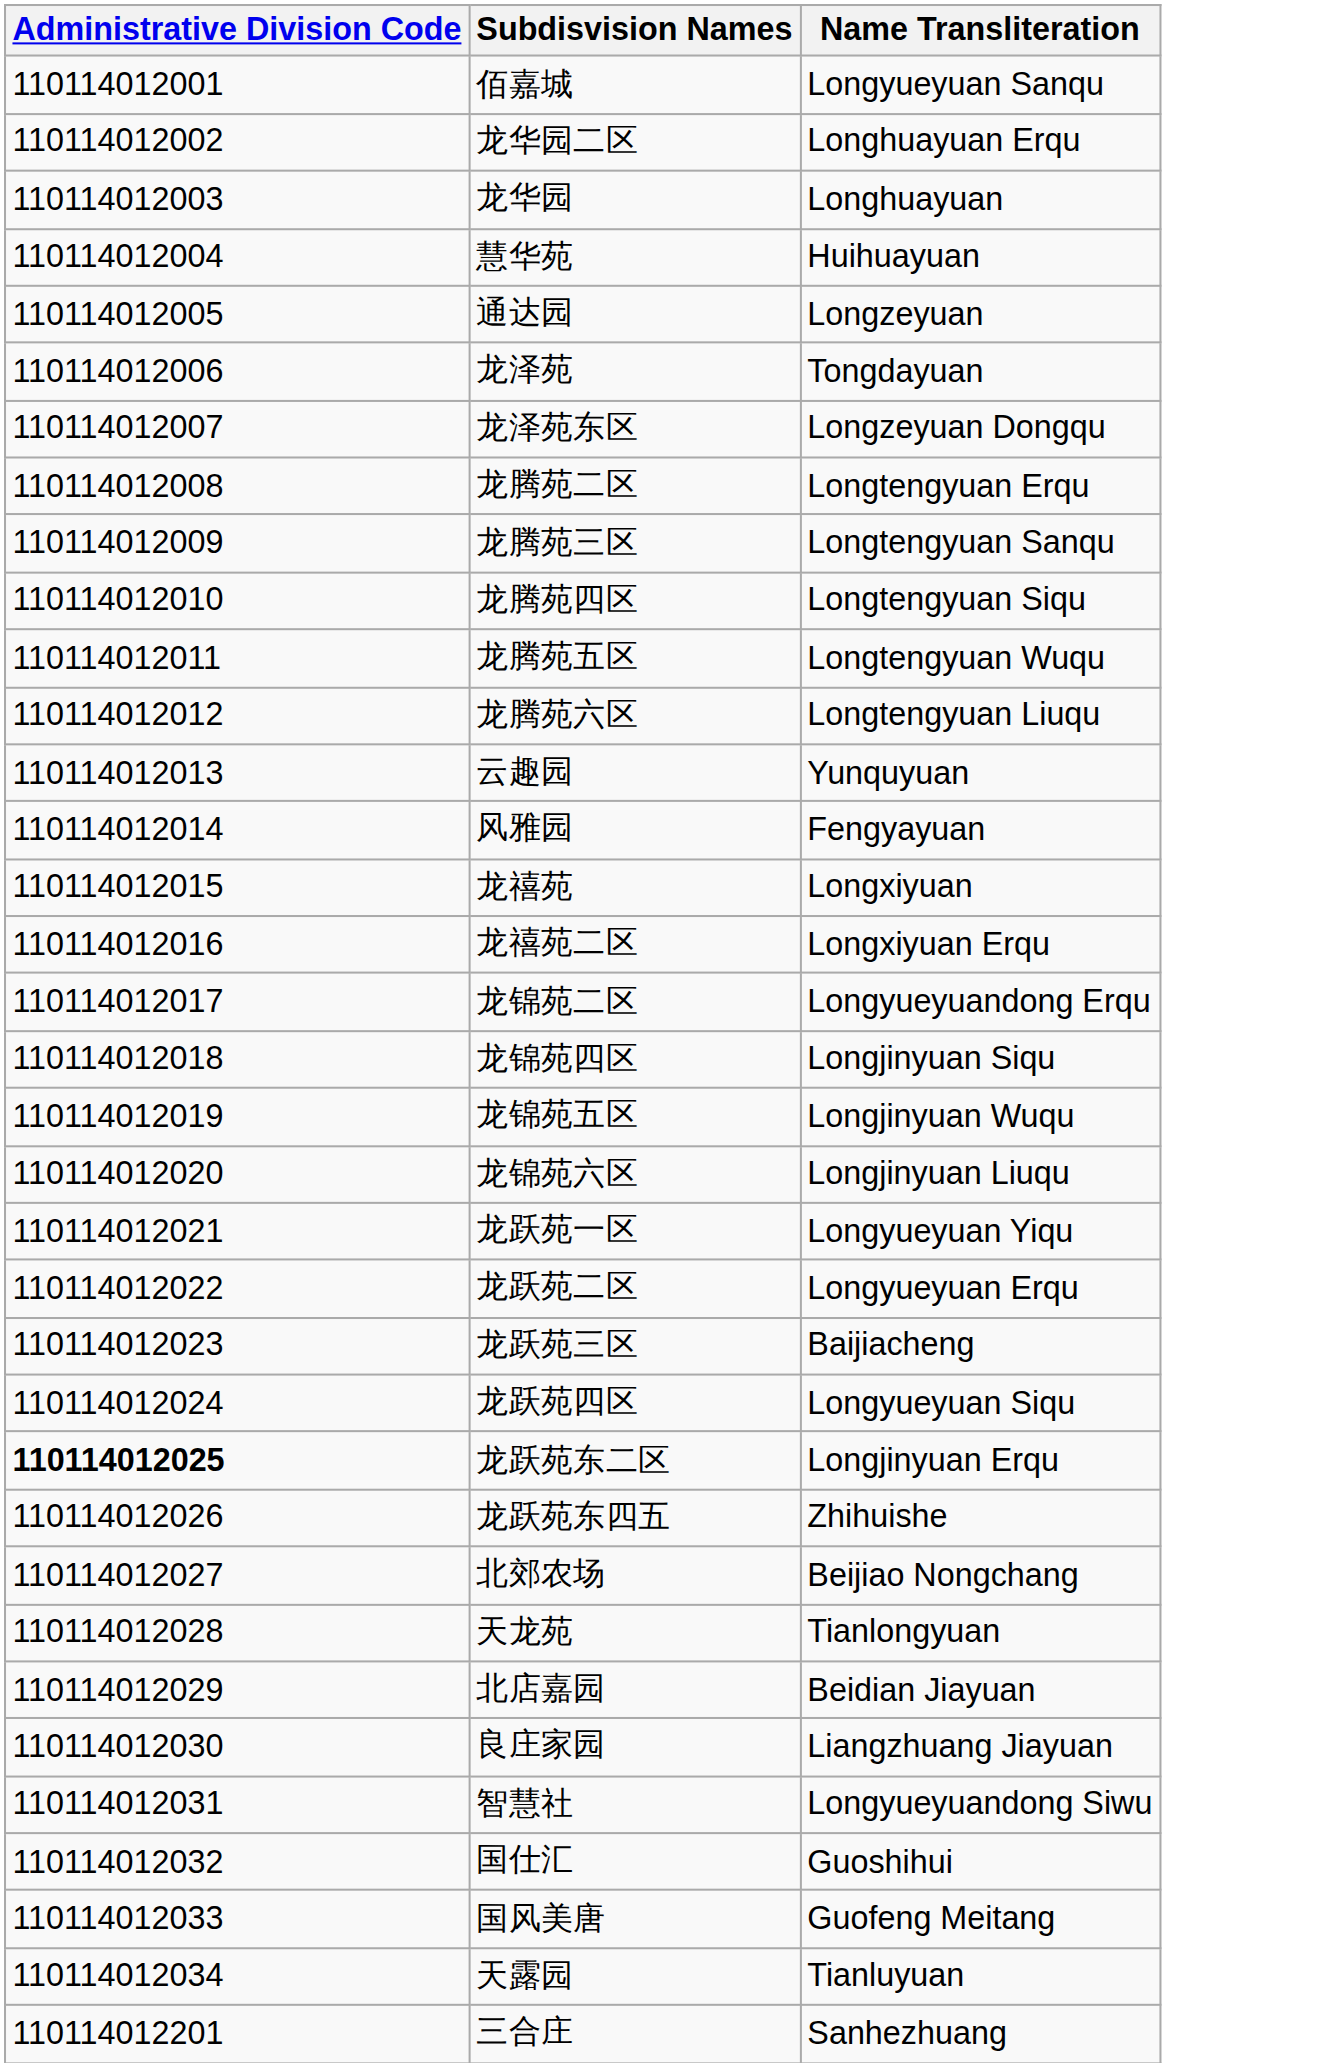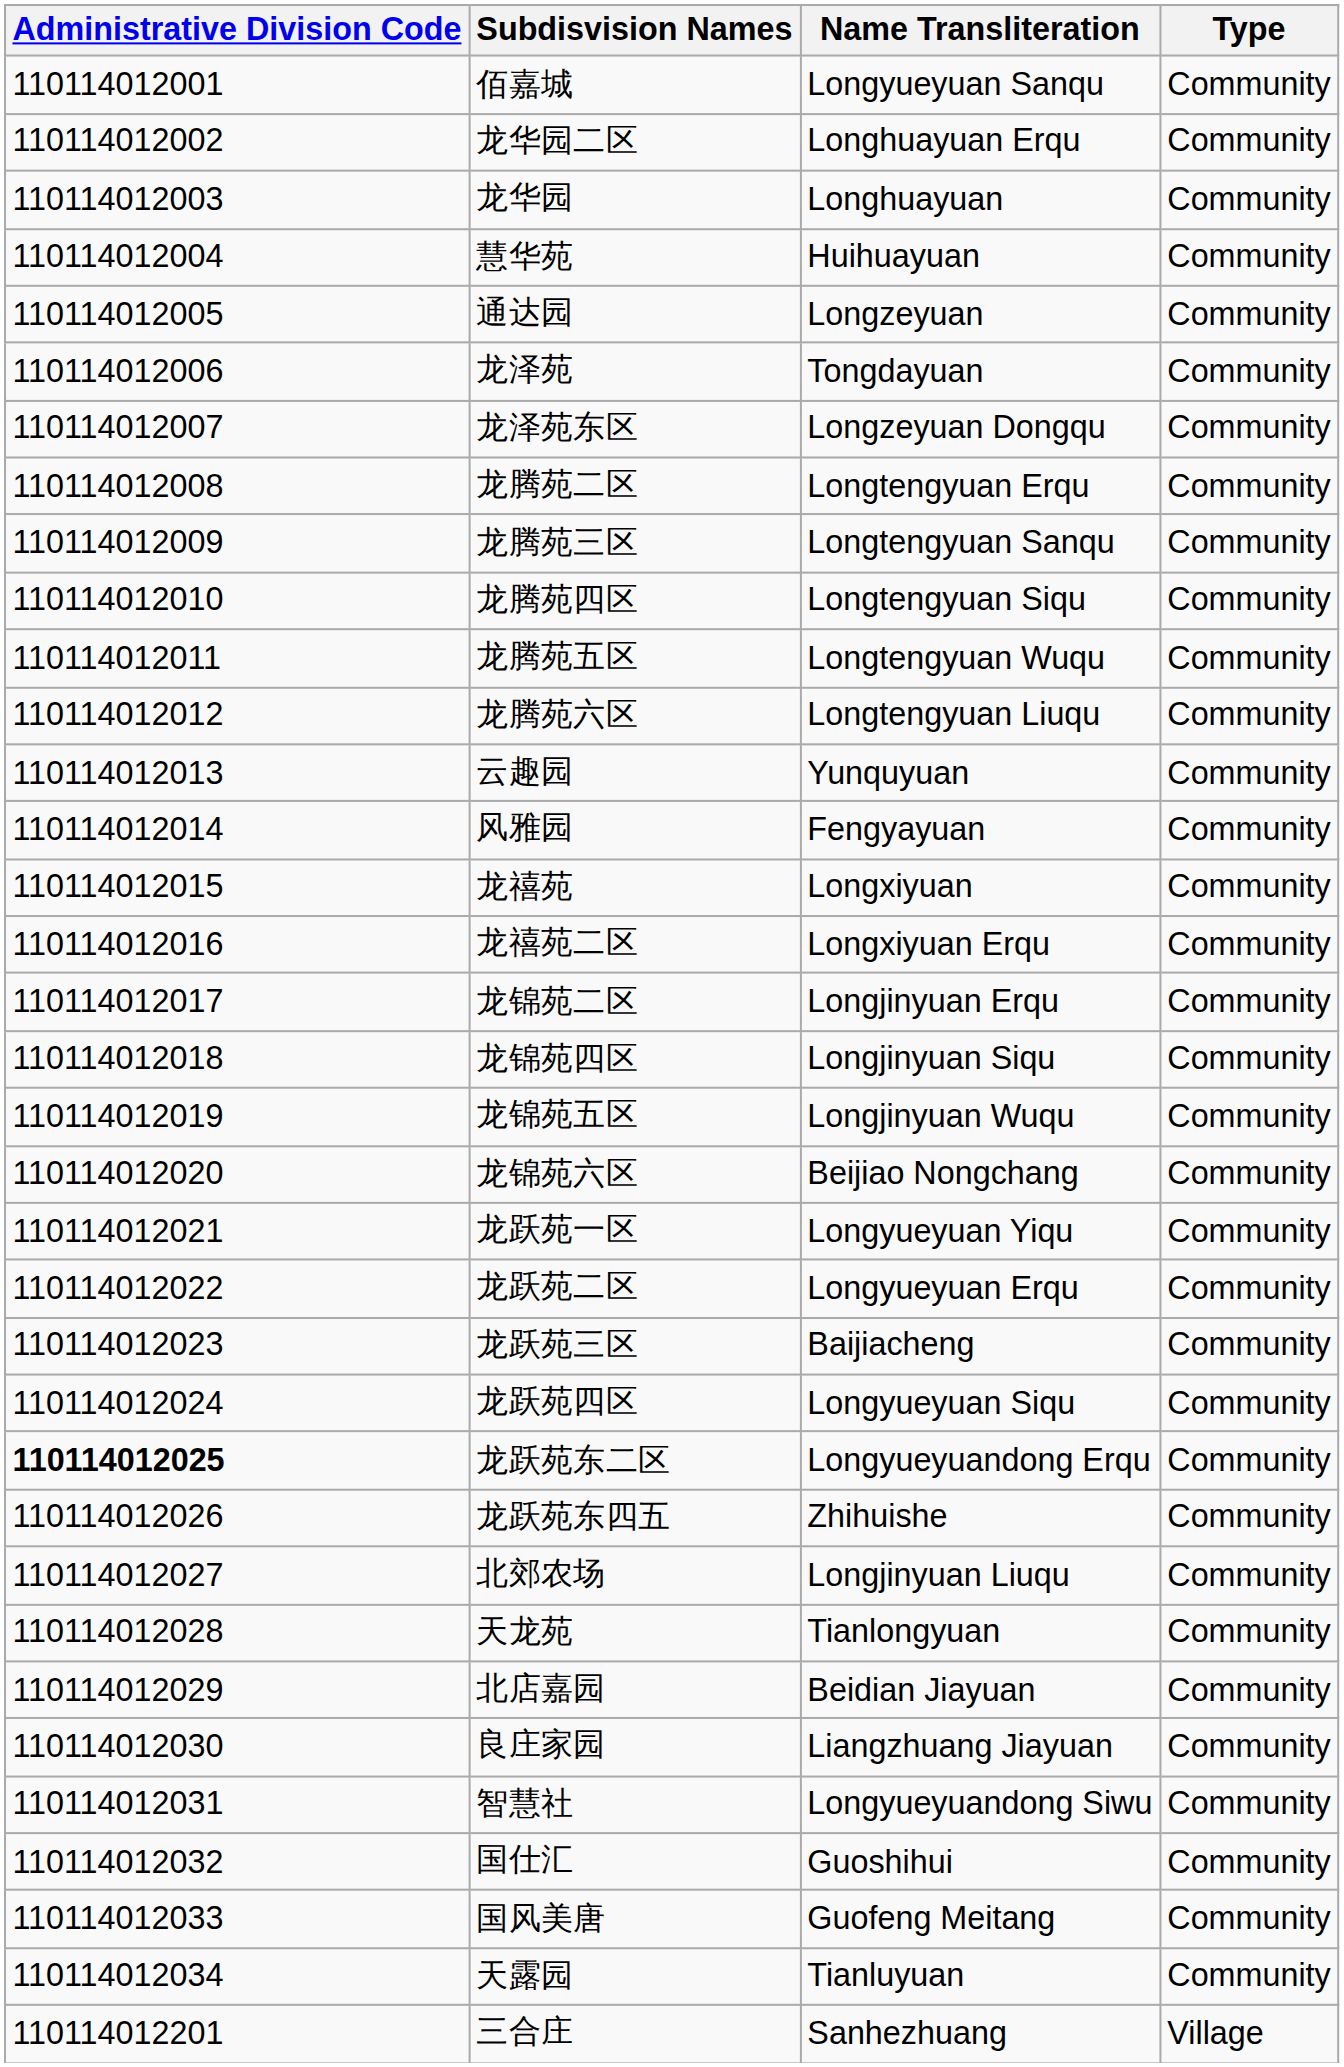+ column: Type | Community | Community | Community | Community | Community | Community | Community | Community | Community | Community | Community | Community | Community | Community | Community | Community | Community | Community | Community | Community | Community | Community | Community | Community | Community | Community | Community | Community | Community | Community | Community | Community | Community | Community | Village
龙锦苑二区 | Name Transliteration: Longyueyuandong Erqu -> Longjinyuan Erqu
龙锦苑六区 | Name Transliteration: Longjinyuan Liuqu -> Beijiao Nongchang
龙跃苑东二区 | Name Transliteration: Longjinyuan Erqu -> Longyueyuandong Erqu
北郊农场 | Name Transliteration: Beijiao Nongchang -> Longjinyuan Liuqu
